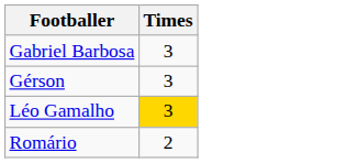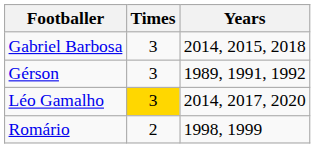+ column: Years | 2014, 2015, 2018 | 1989, 1991, 1992 | 2014, 2017, 2020 | 1998, 1999
